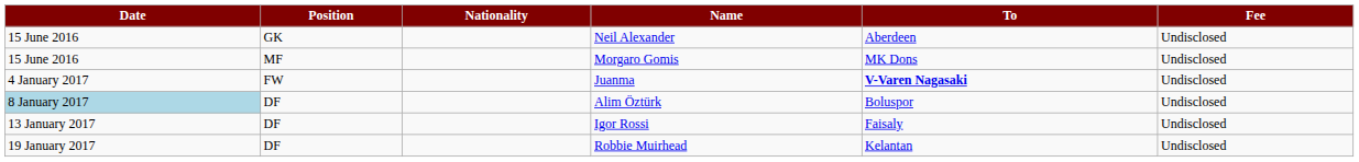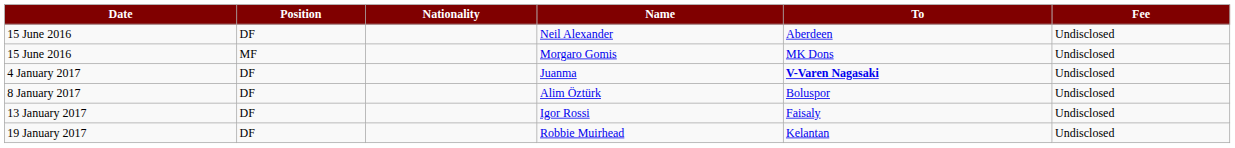Neil Alexander | Position: GK -> DF
Juanma | Position: FW -> DF
Alim Öztürk | Date: lightblue background -> no background
